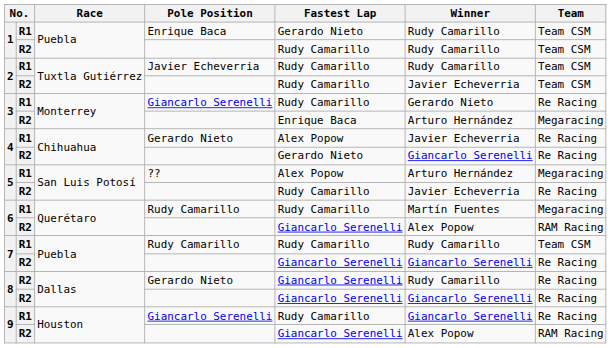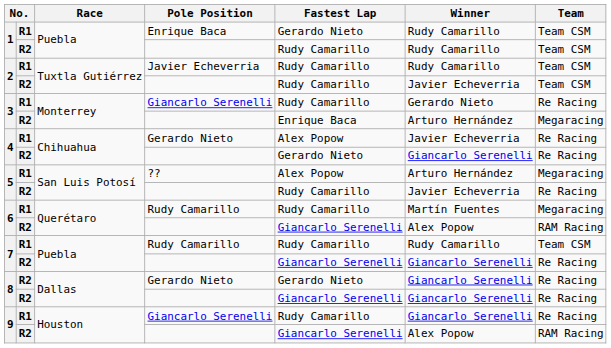8 / Gerardo Nieto | Fastest Lap: Giancarlo Serenelli -> Gerardo Nieto
8 / Gerardo Nieto | Winner: Rudy Camarillo -> Giancarlo Serenelli
